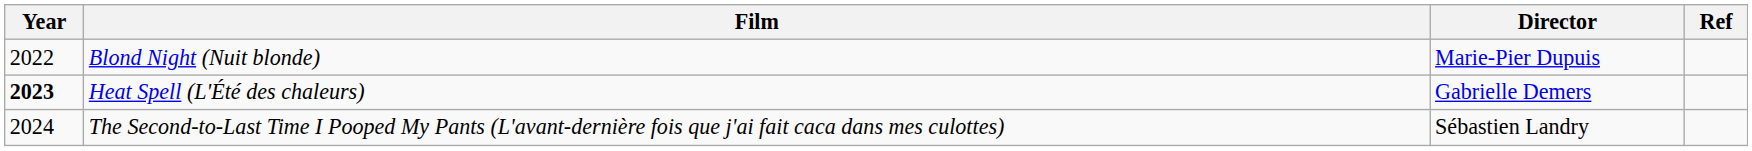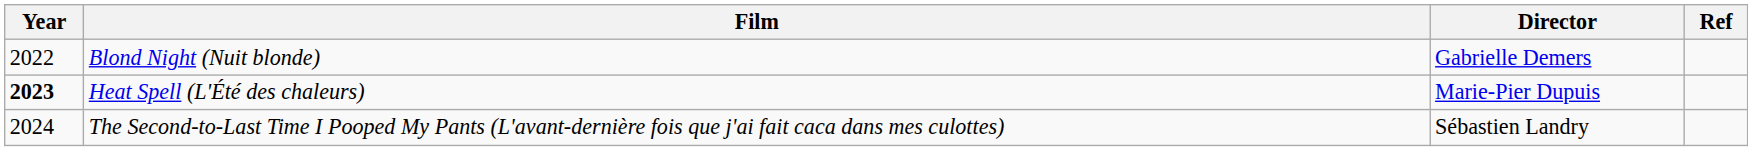Blond Night (Nuit blonde) | Director: Marie-Pier Dupuis -> Gabrielle Demers
Heat Spell (L'Été des chaleurs) | Director: Gabrielle Demers -> Marie-Pier Dupuis
